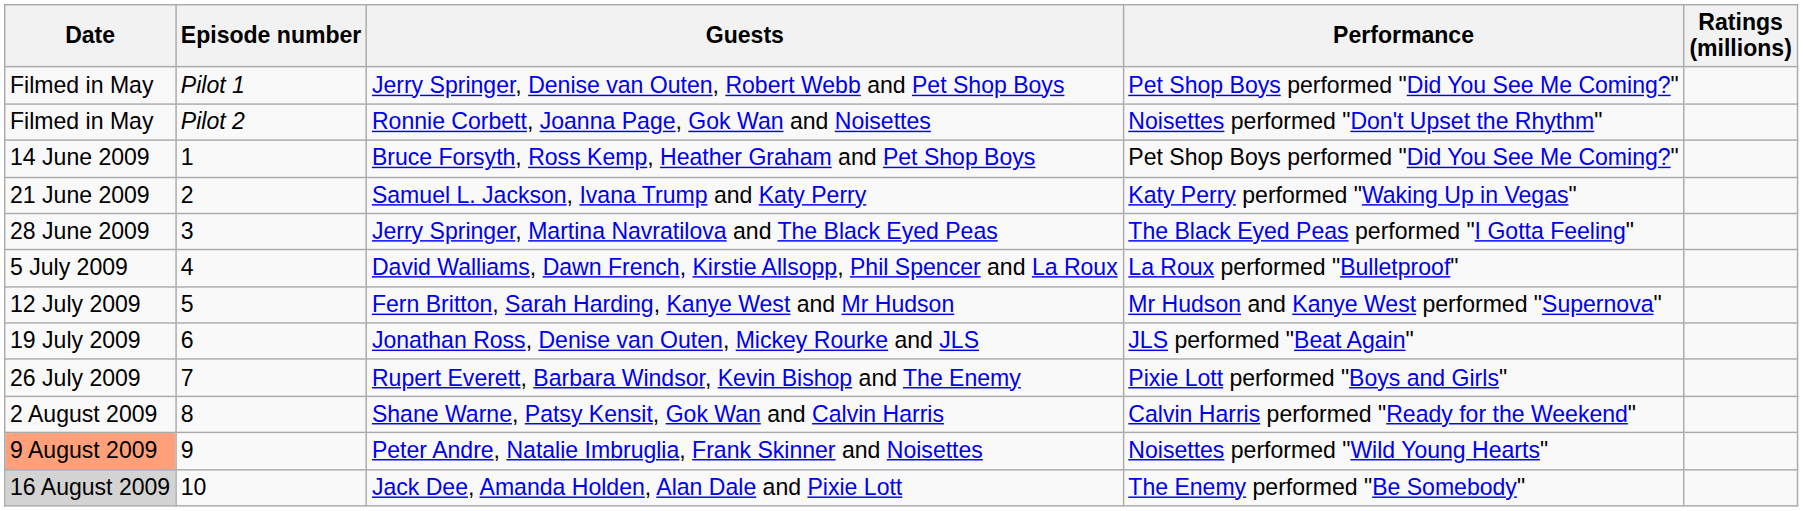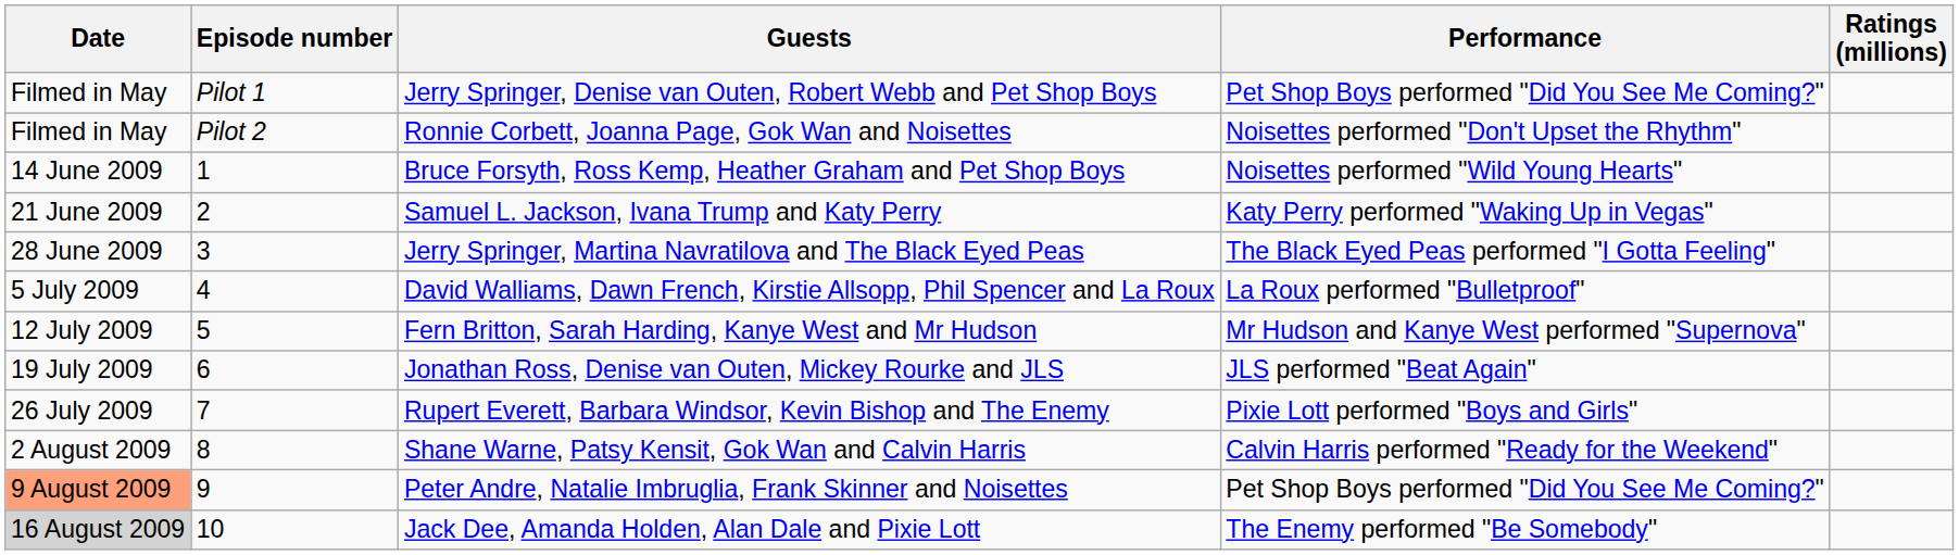Bruce Forsyth, Ross Kemp, Heather Graham and Pet Shop Boys | Performance: Pet Shop Boys performed "Did You See Me Coming?" -> Noisettes performed "Wild Young Hearts"
Peter Andre, Natalie Imbruglia, Frank Skinner and Noisettes | Performance: Noisettes performed "Wild Young Hearts" -> Pet Shop Boys performed "Did You See Me Coming?"
